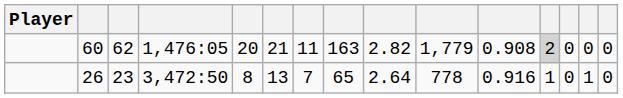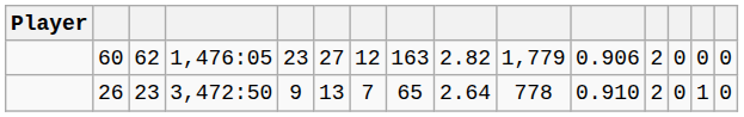60 | column 5: 20 -> 23
60 | column 6: 21 -> 27
60 | column 7: 11 -> 12
60 | column 11: 0.908 -> 0.906
60 | column 12: lightgrey background -> no background
26 | column 5: 8 -> 9
26 | column 11: 0.916 -> 0.910
26 | column 12: 1 -> 2
